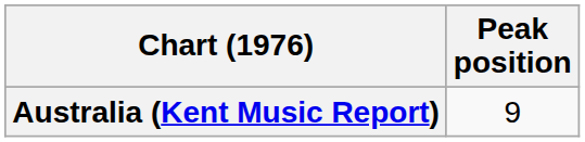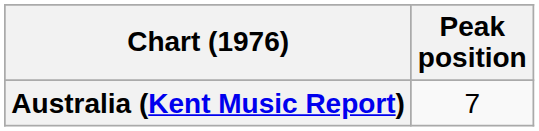Australia (Kent Music Report) | Peak position: 9 -> 7
